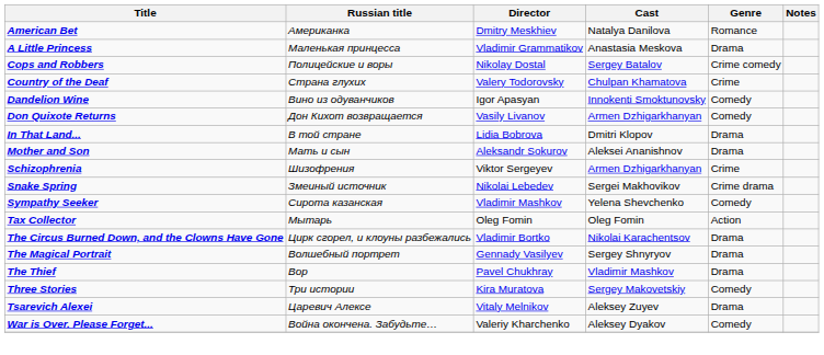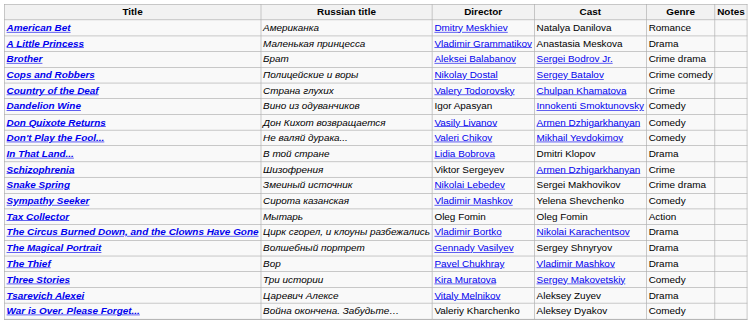+ row: Brother | Брат | Aleksei Balabanov | Sergei Bodrov Jr. | Crime drama
+ row: Don't Play the Fool... | Не валяй дурака... | Valeri Chikov | Mikhail Yevdokimov | Comedy
- row: Mother and Son | Мать и сын | Aleksandr Sokurov | Aleksei Ananishnov | Drama
